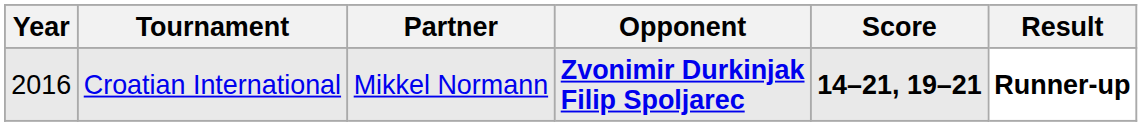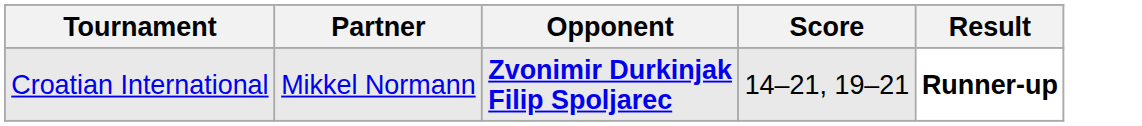- column: Year | 2016
Croatian International | Score: bold -> normal
